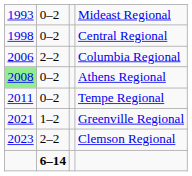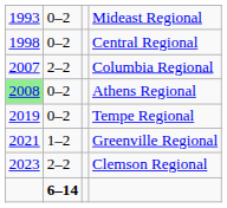Columbia Regional | column 1: 2006 -> 2007
Tempe Regional | column 1: 2011 -> 2019
